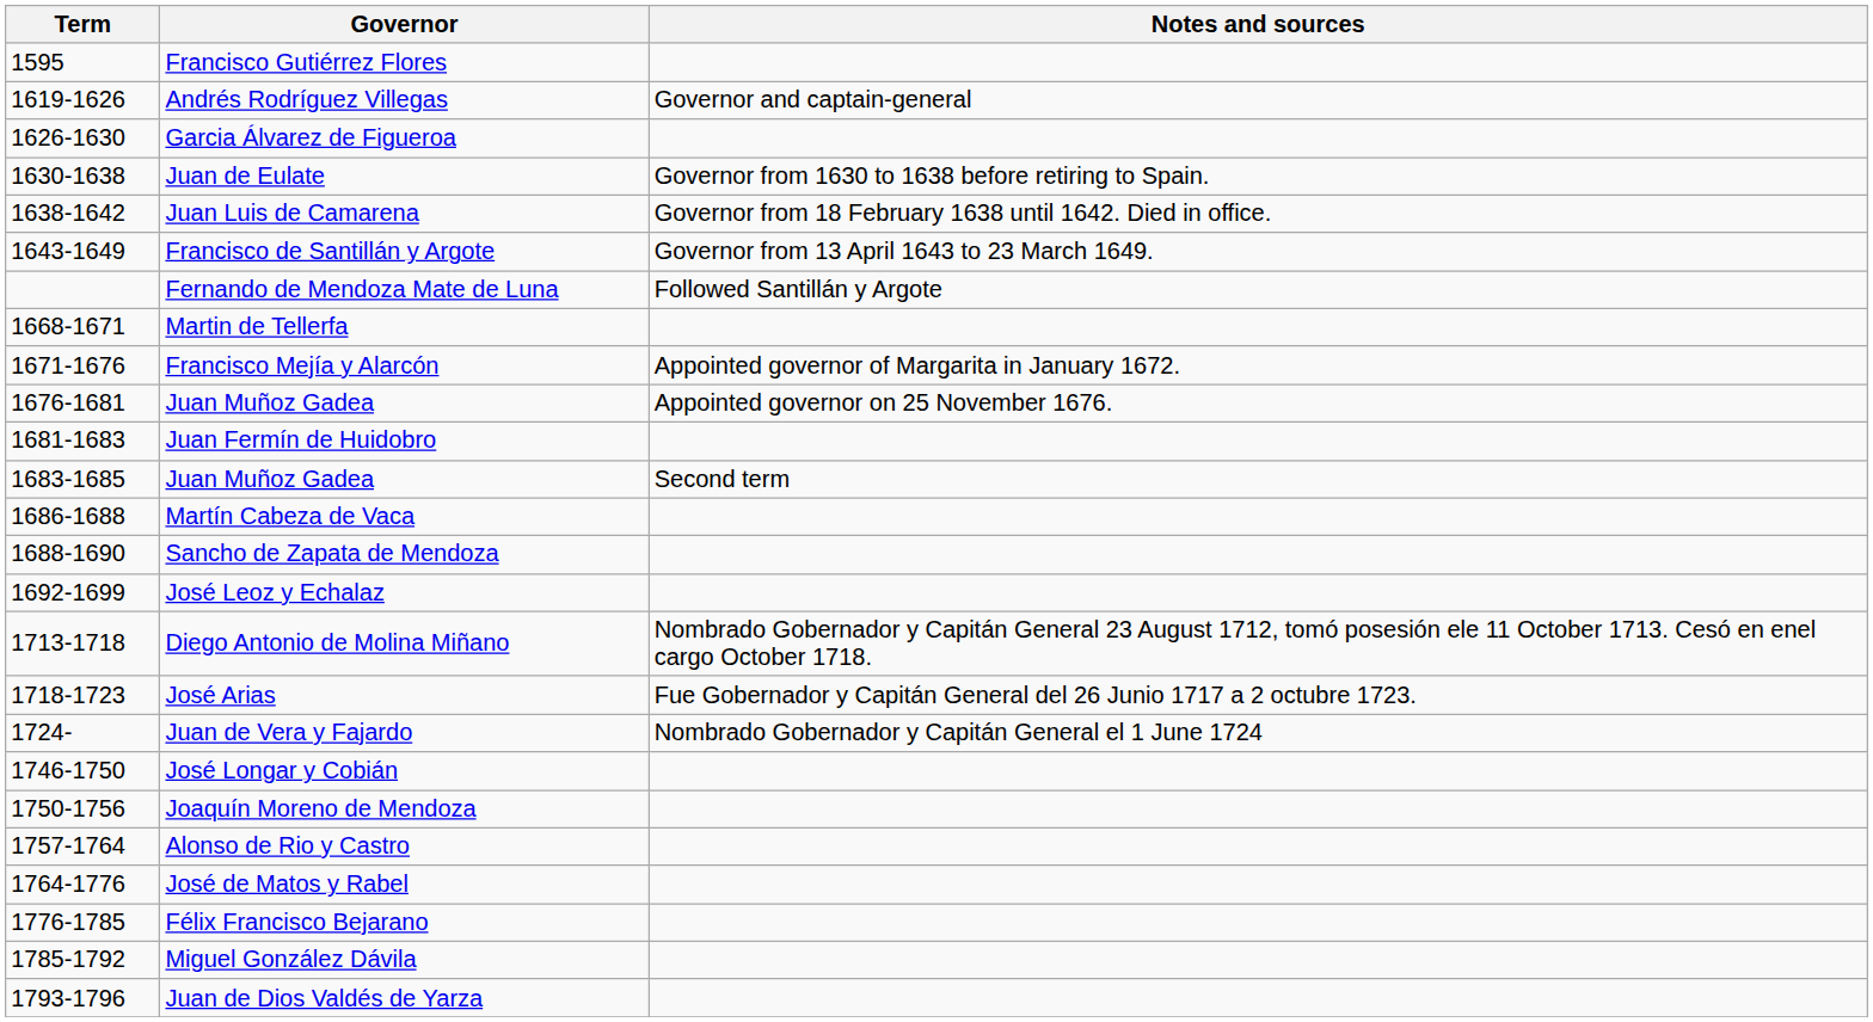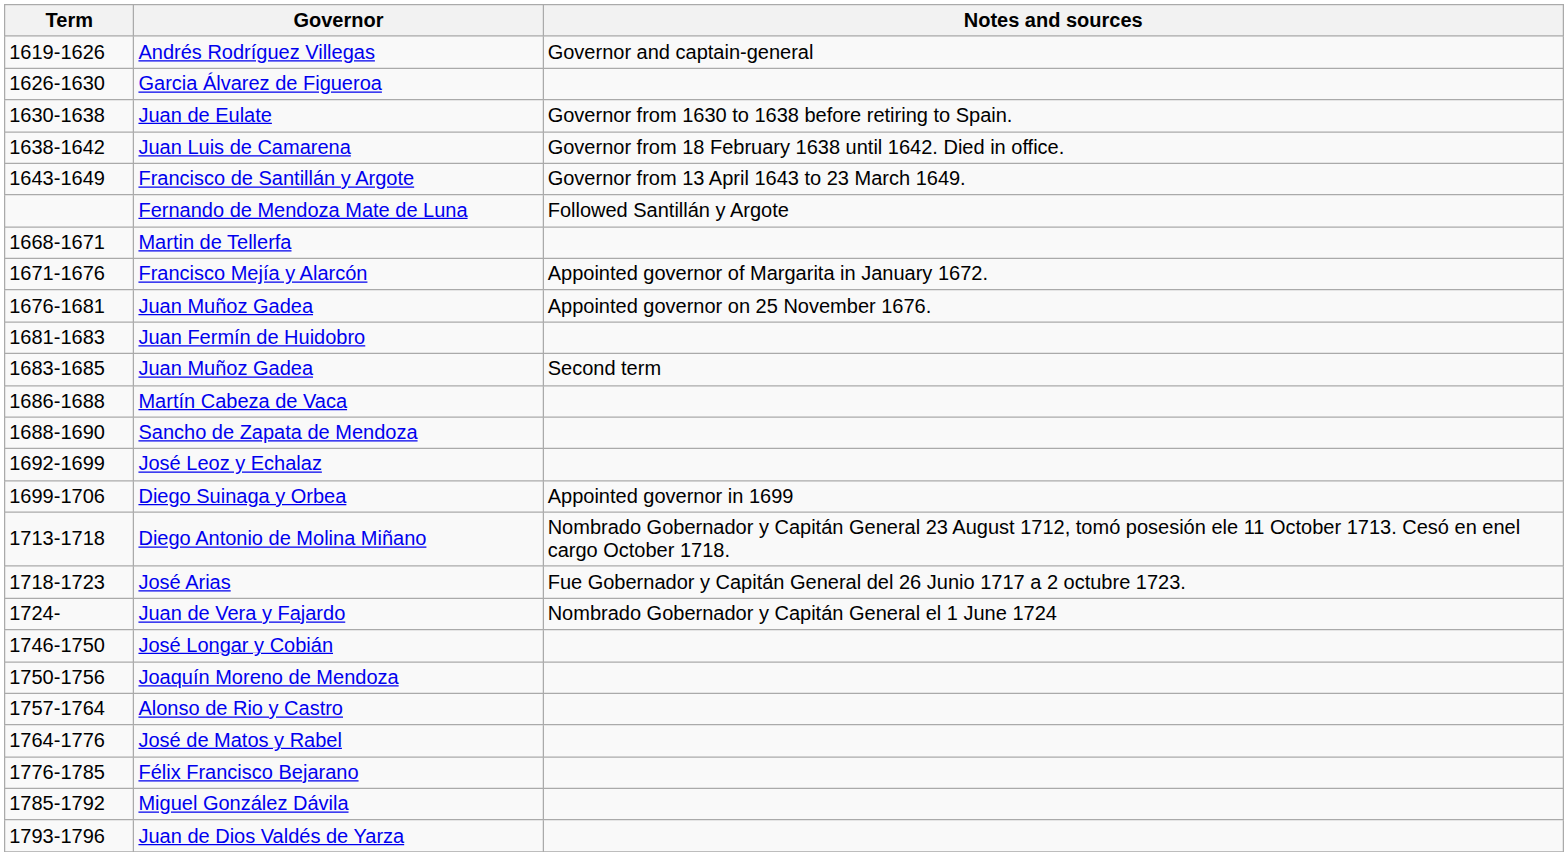- row: 1595 | Francisco Gutiérrez Flores
+ row: 1699-1706 | Diego Suinaga y Orbea | Appointed governor in 1699
